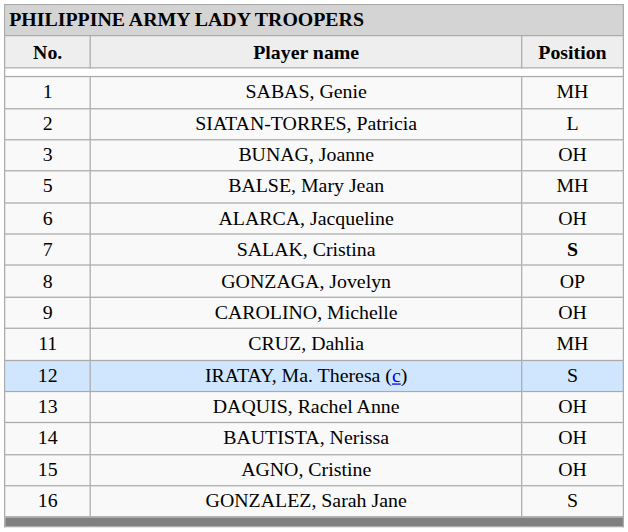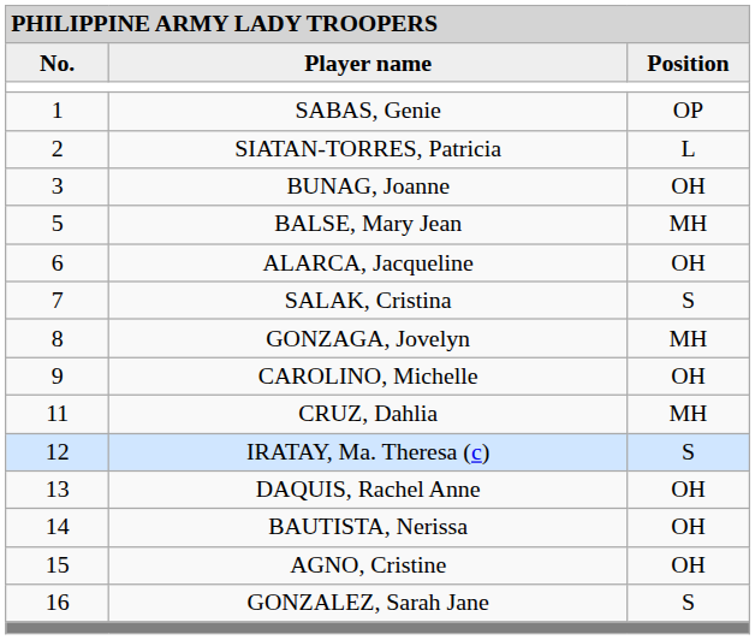SABAS, Genie | column 3: MH -> OP
SALAK, Cristina | column 3: bold -> normal
GONZAGA, Jovelyn | column 3: OP -> MH
